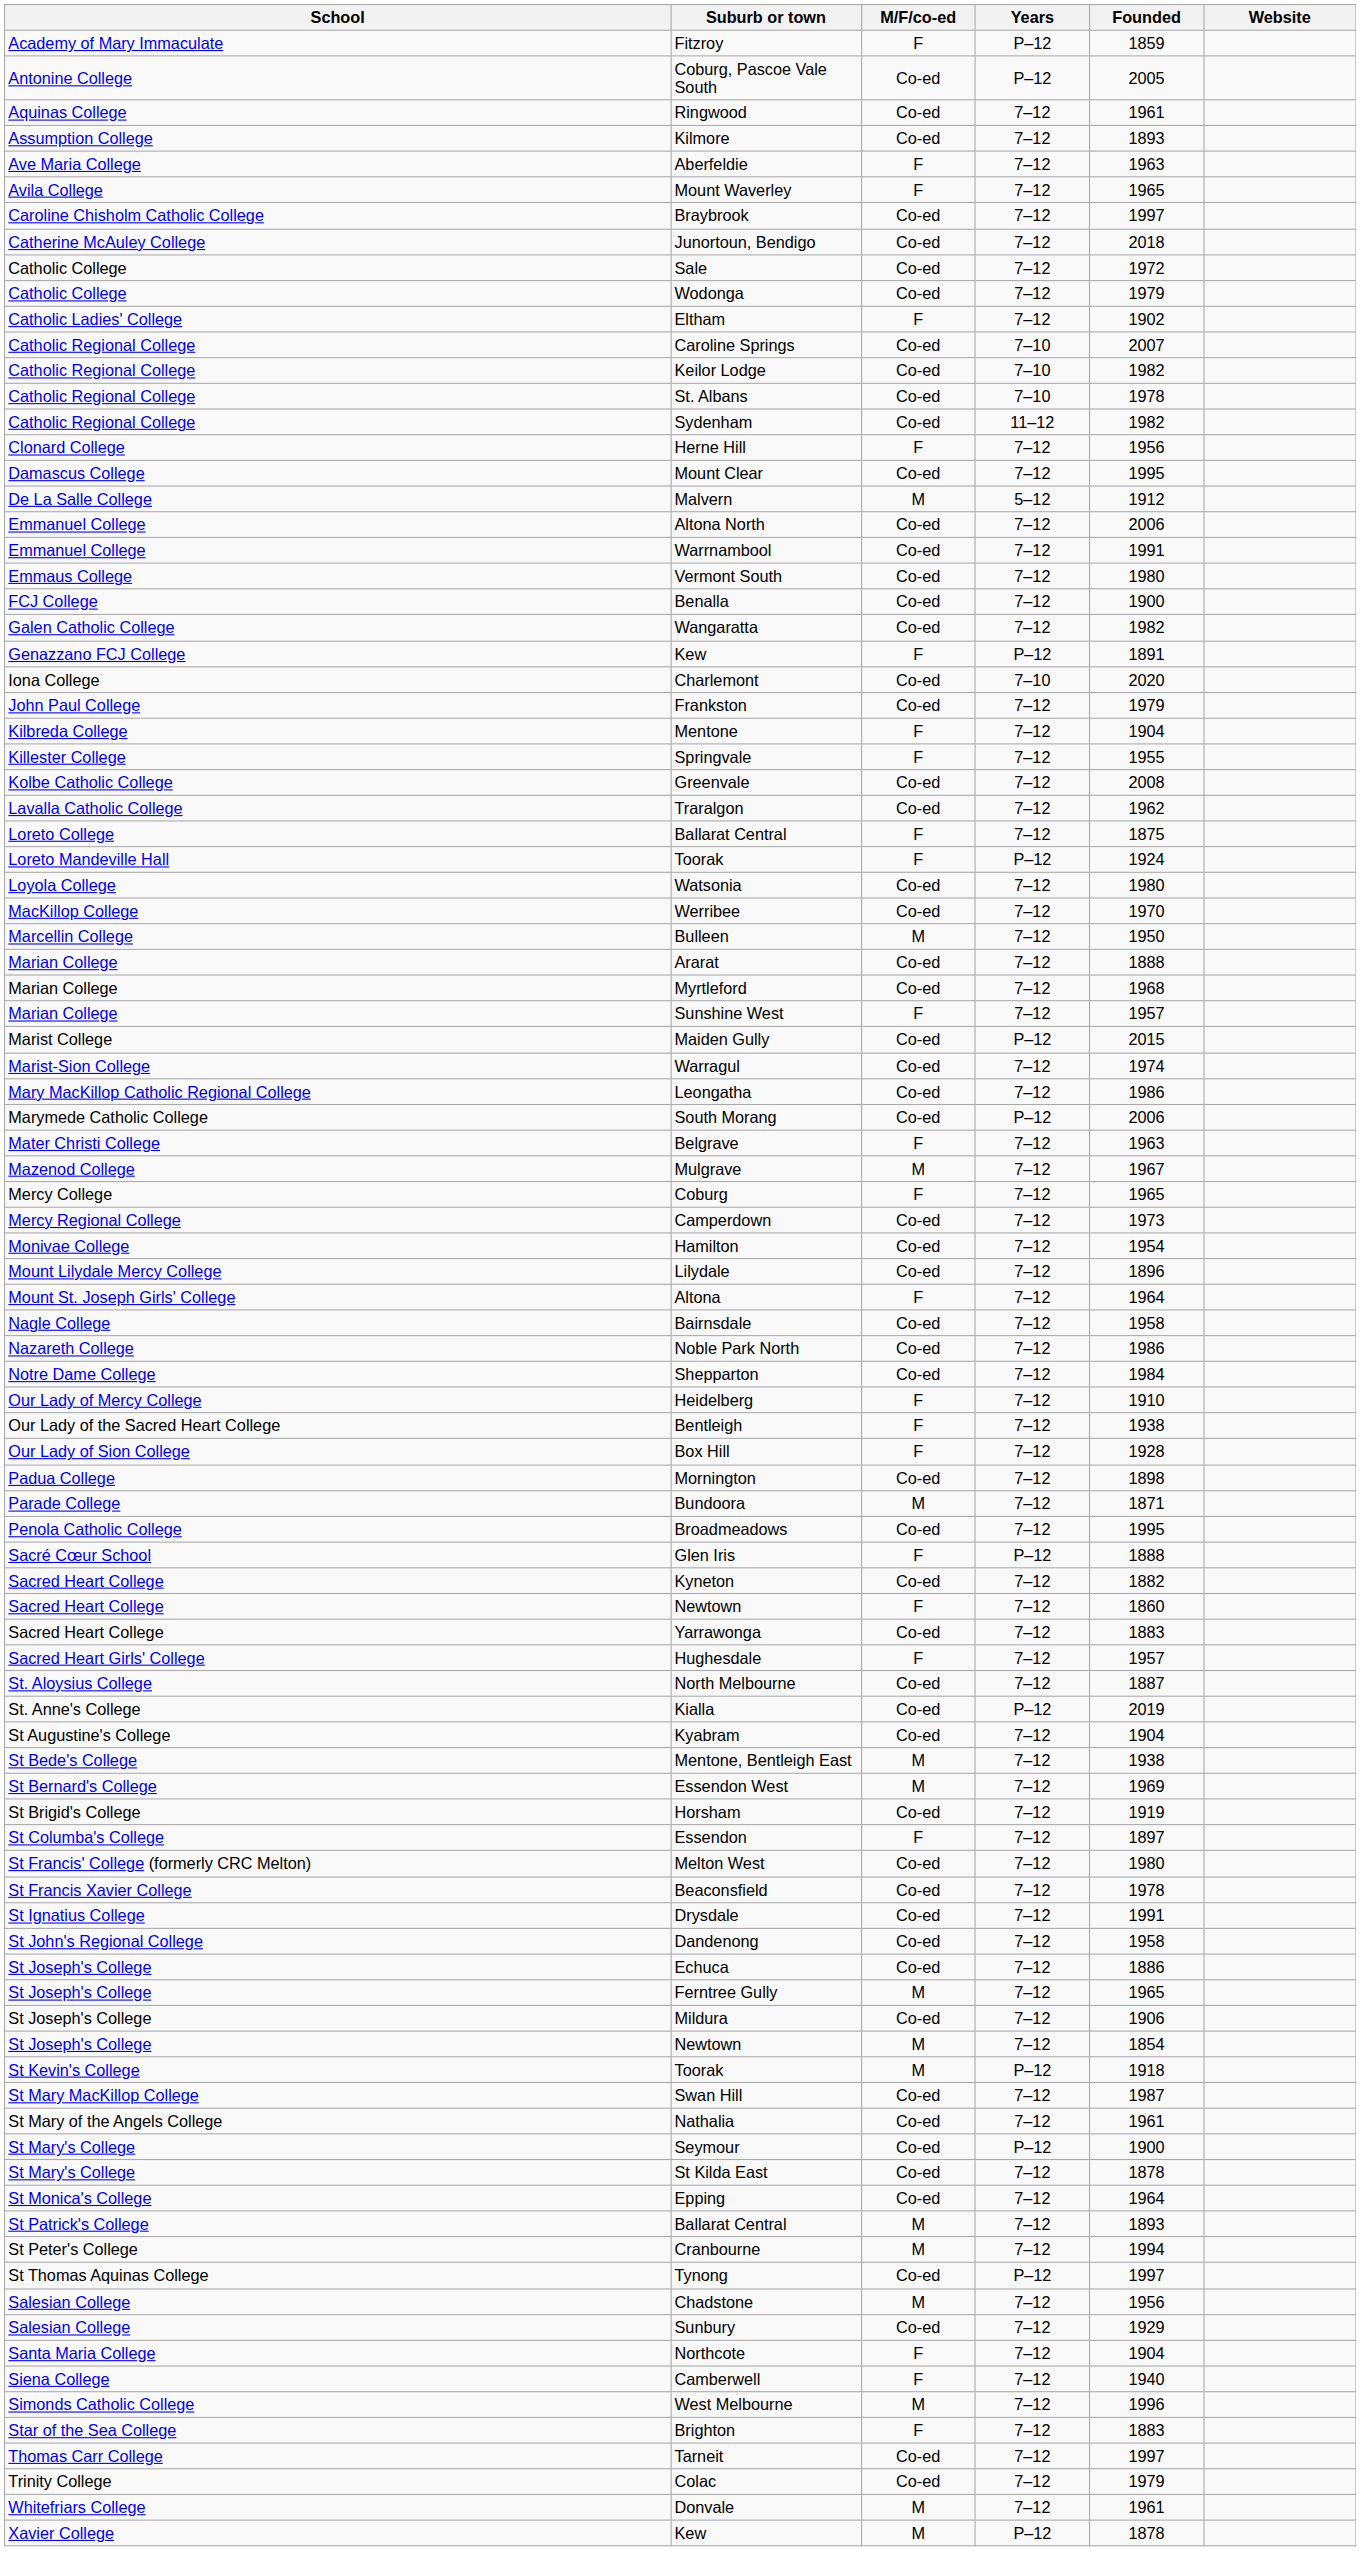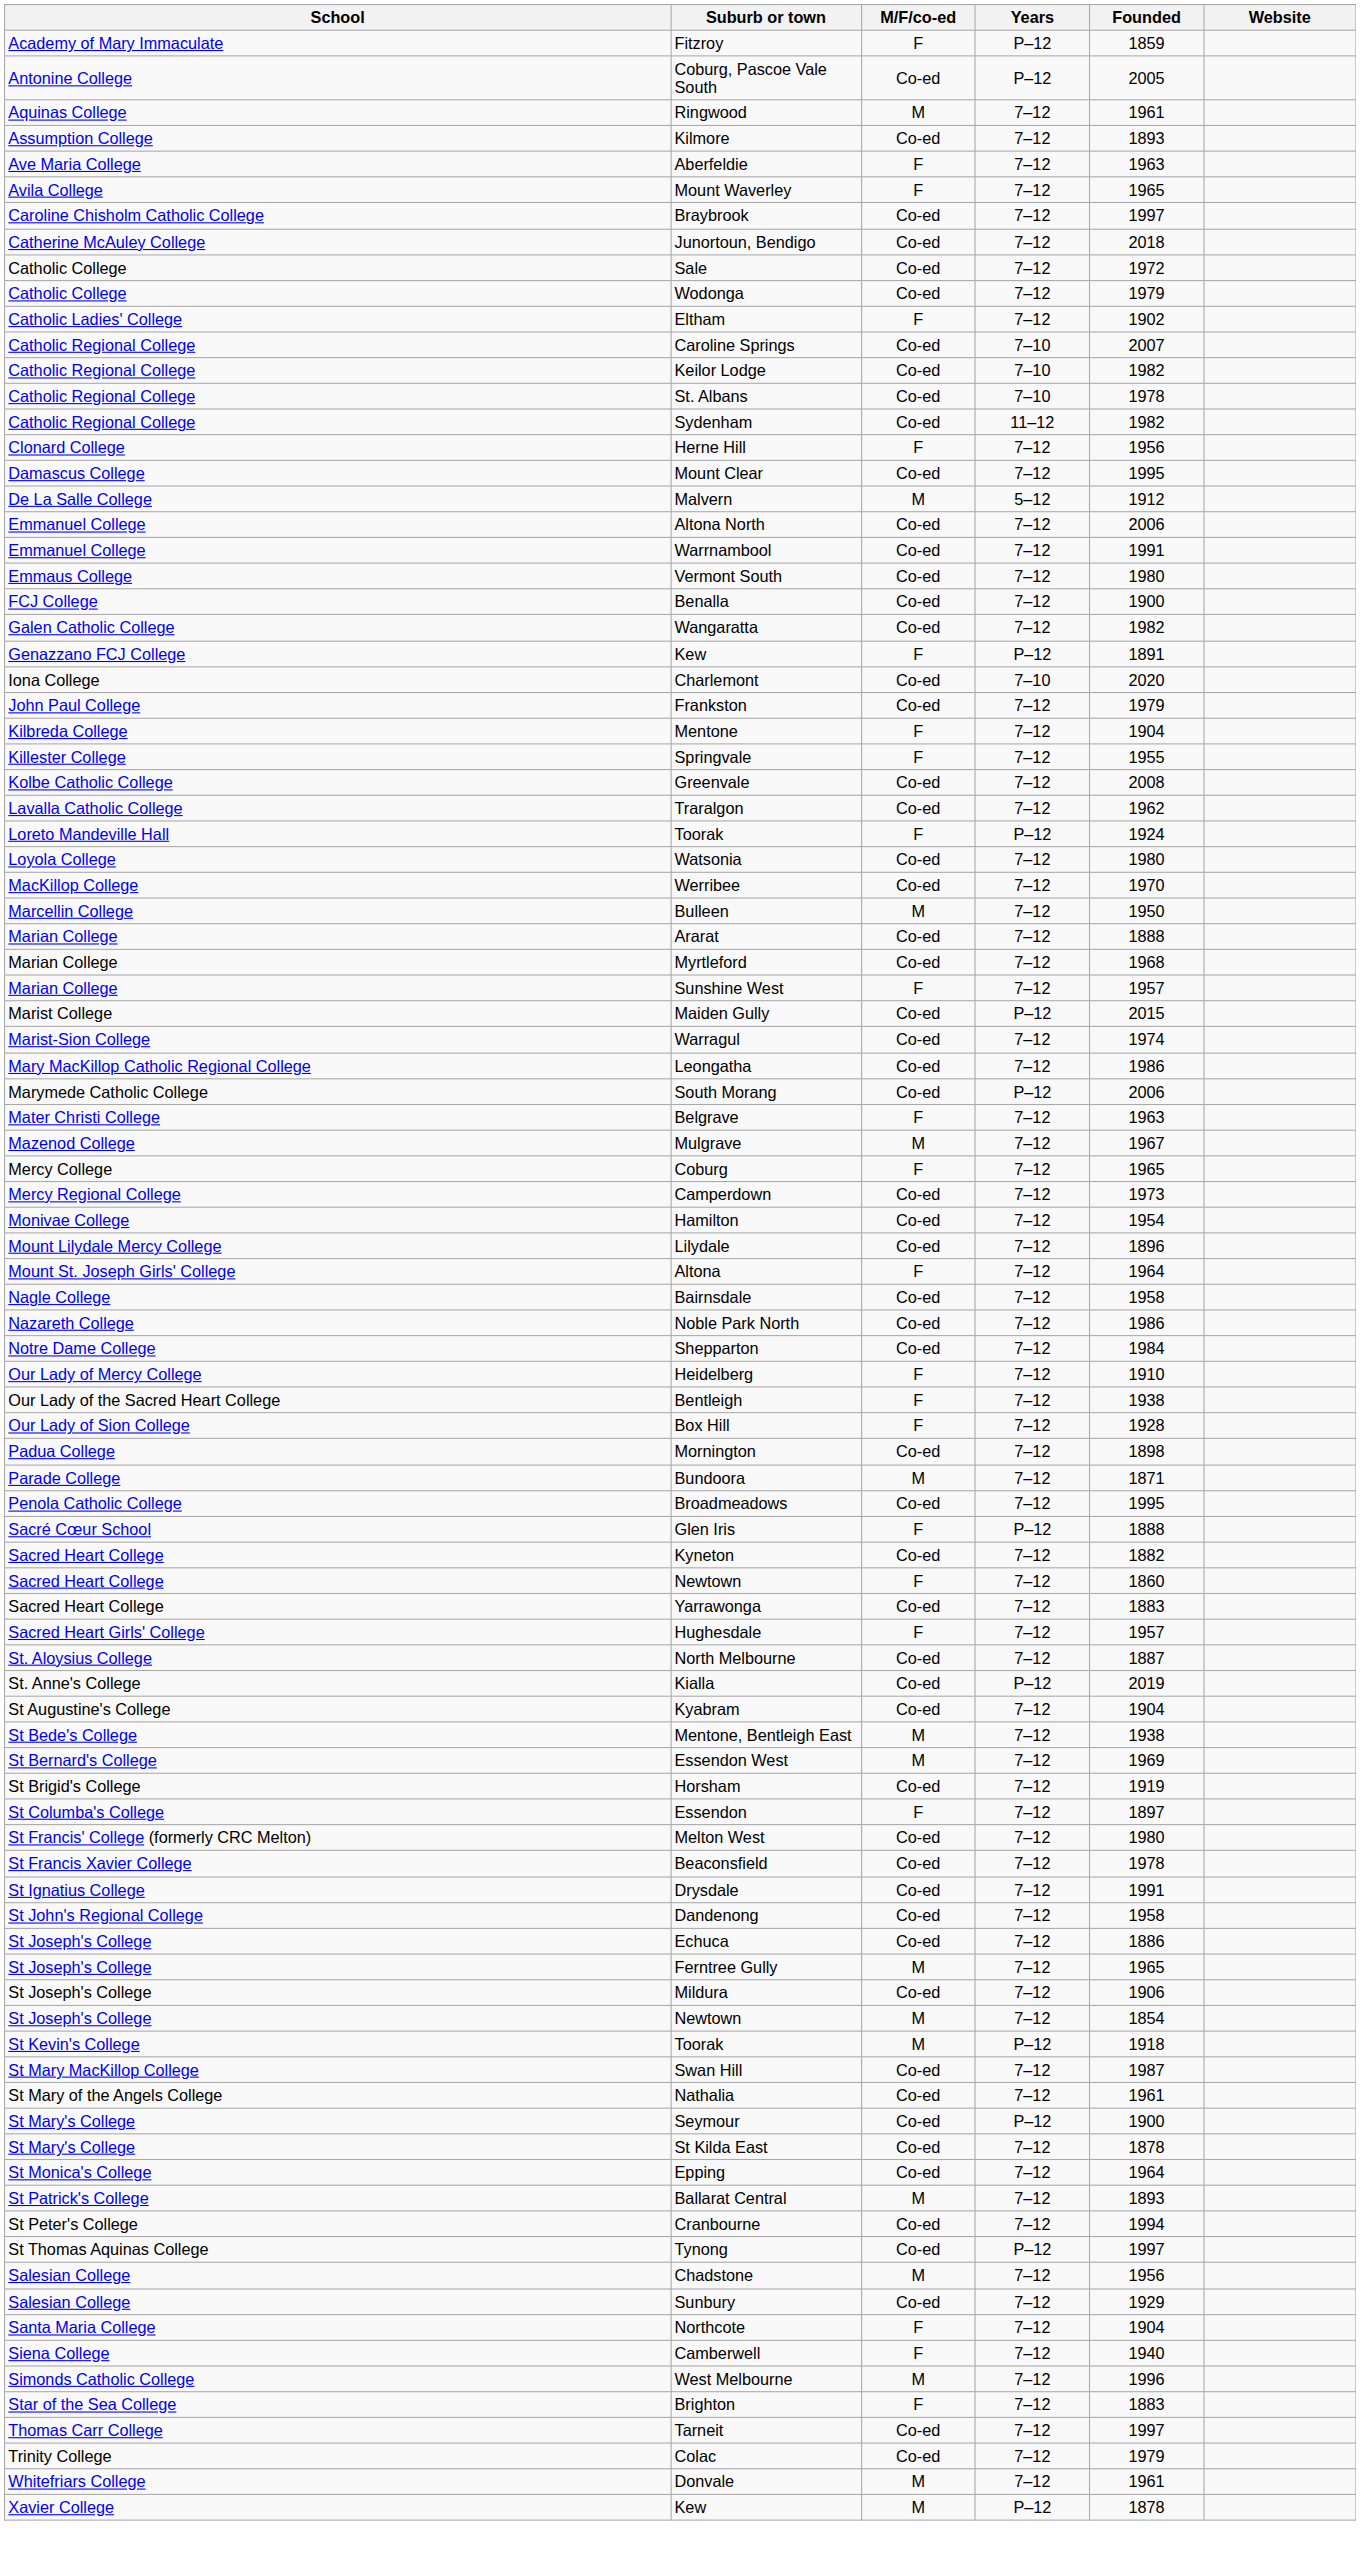Ringwood | M/F/co-ed: Co-ed -> M
- row: Loreto College | Ballarat Central | F | 7–12 | 1875
Cranbourne | M/F/co-ed: M -> Co-ed
